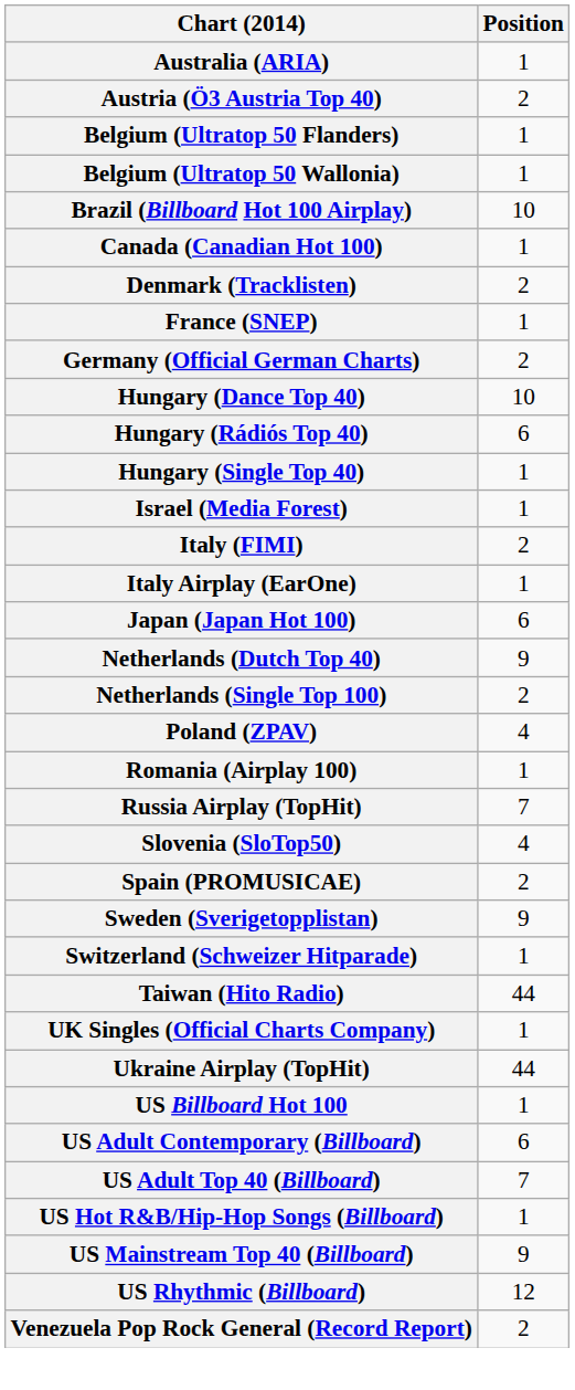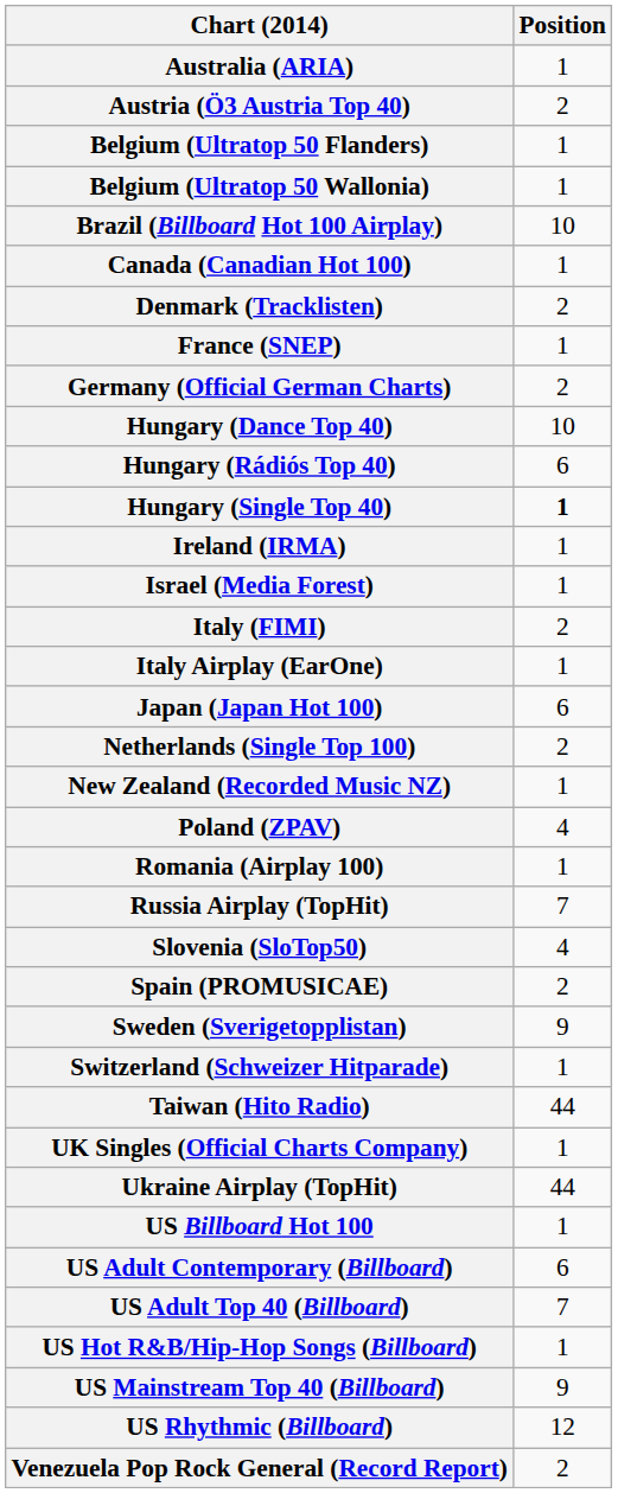Hungary (Single Top 40) | Position: normal -> bold
+ row: Ireland (IRMA) | 1
- row: Netherlands (Dutch Top 40) | 9
+ row: New Zealand (Recorded Music NZ) | 1
